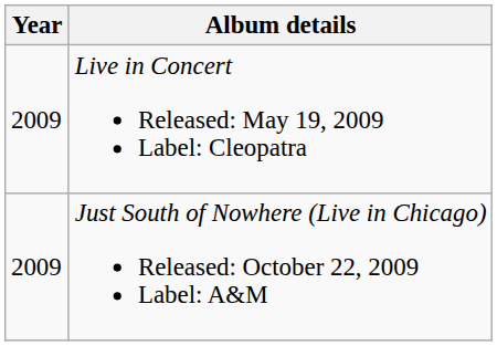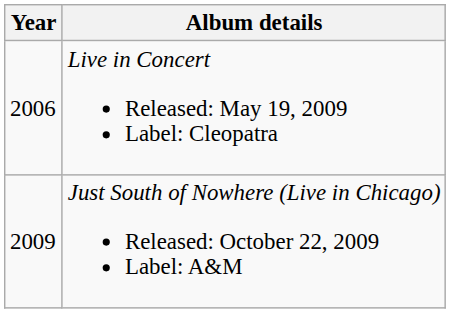Live in Concert Released: May 19, 2009 Label: Cleopatra | Year: 2009 -> 2006
